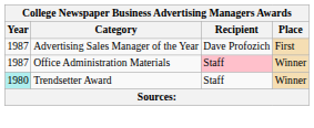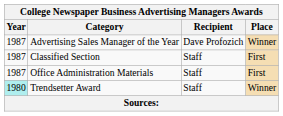Advertising Sales Manager of the Year | Place: First -> Winner
+ row: 1987 | Classified Section | Staff | First
Office Administration Materials | Recipient: pink background -> no background
Office Administration Materials | Place: Winner -> First
